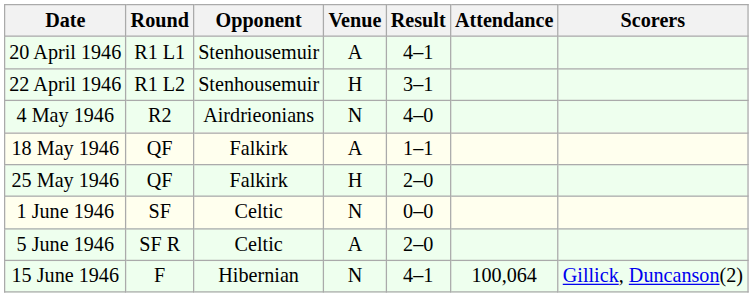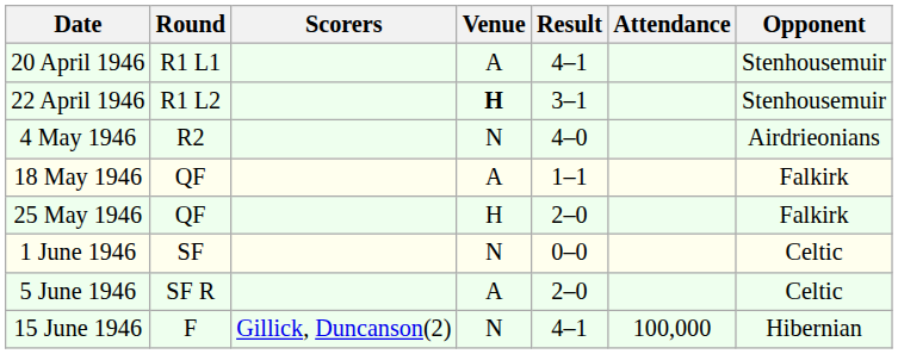columns swapped: Opponent <-> Scorers
22 April 1946 | Venue: normal -> bold
15 June 1946 | Attendance: 100,064 -> 100,000
